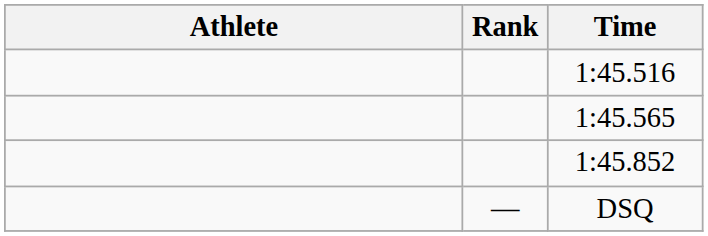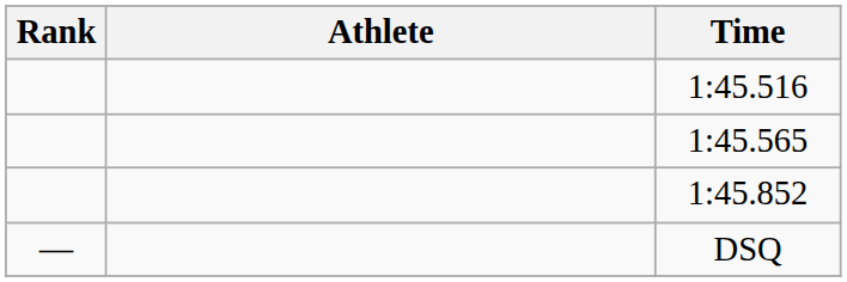columns swapped: Rank <-> Athlete
